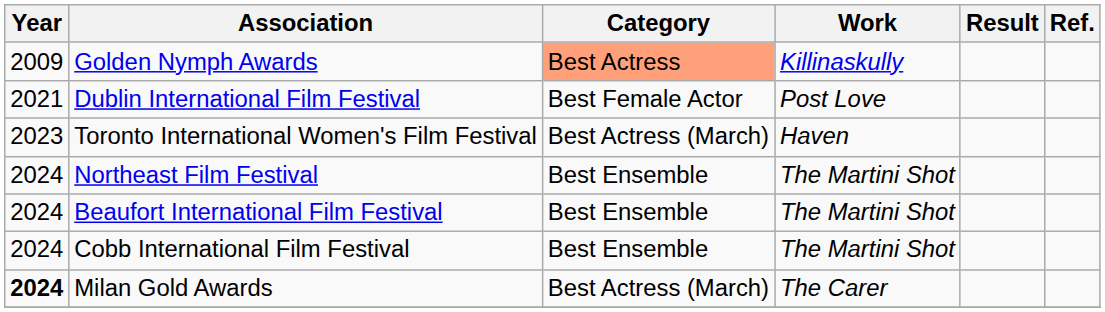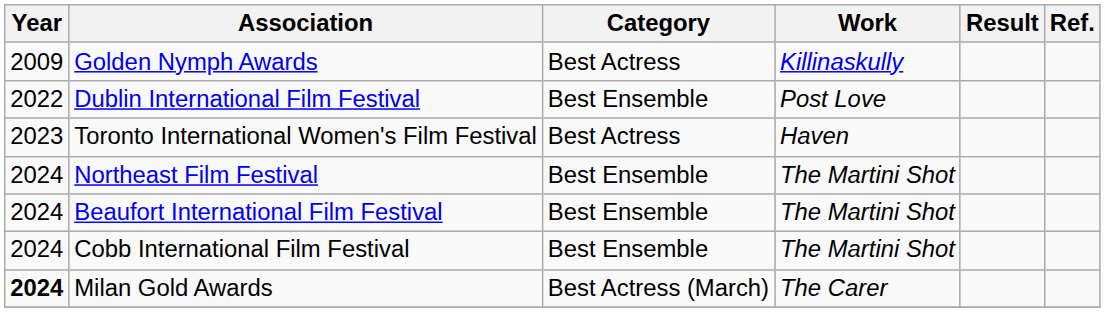Golden Nymph Awards | Category: lightsalmon background -> no background
Dublin International Film Festival | Year: 2021 -> 2022
Dublin International Film Festival | Category: Best Female Actor -> Best Ensemble
Toronto International Women's Film Festival | Category: Best Actress (March) -> Best Actress
